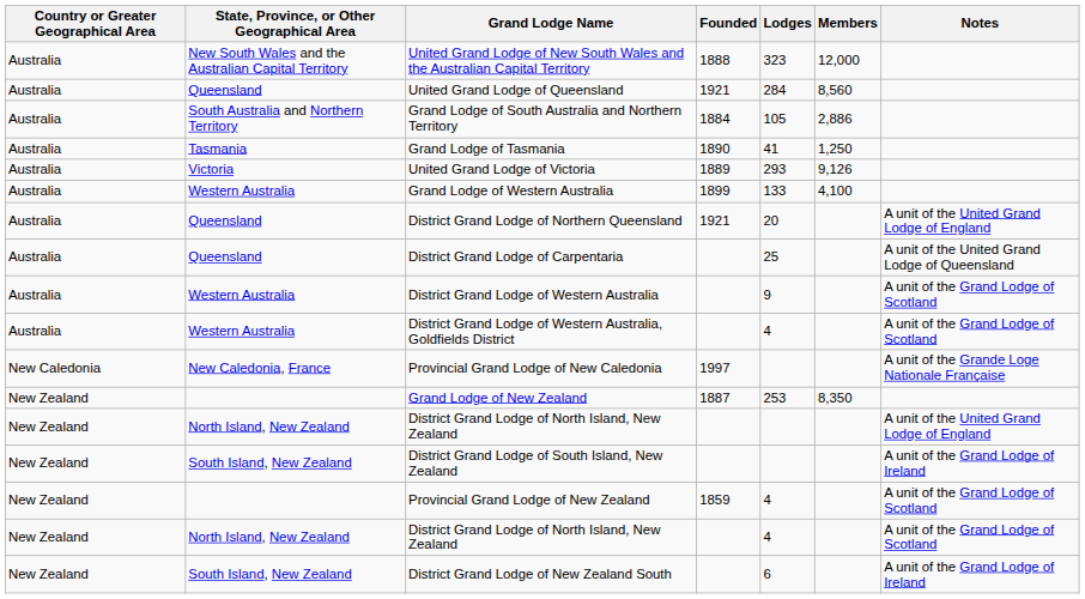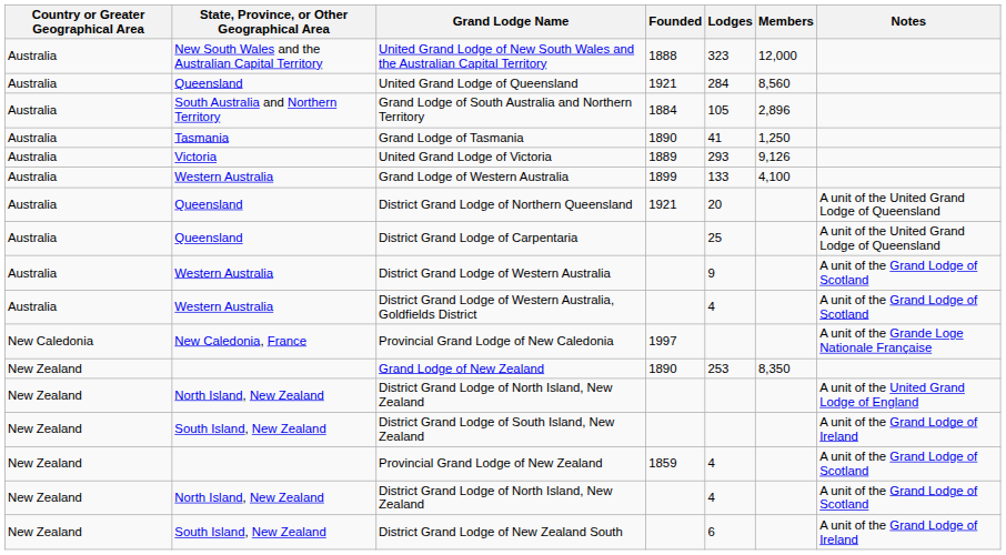Grand Lodge of South Australia and Northern Territory | Members: 2,886 -> 2,896
District Grand Lodge of Northern Queensland | Notes: A unit of the United Grand Lodge of England -> A unit of the United Grand Lodge of Queensland
Grand Lodge of New Zealand | Founded: 1887 -> 1890
